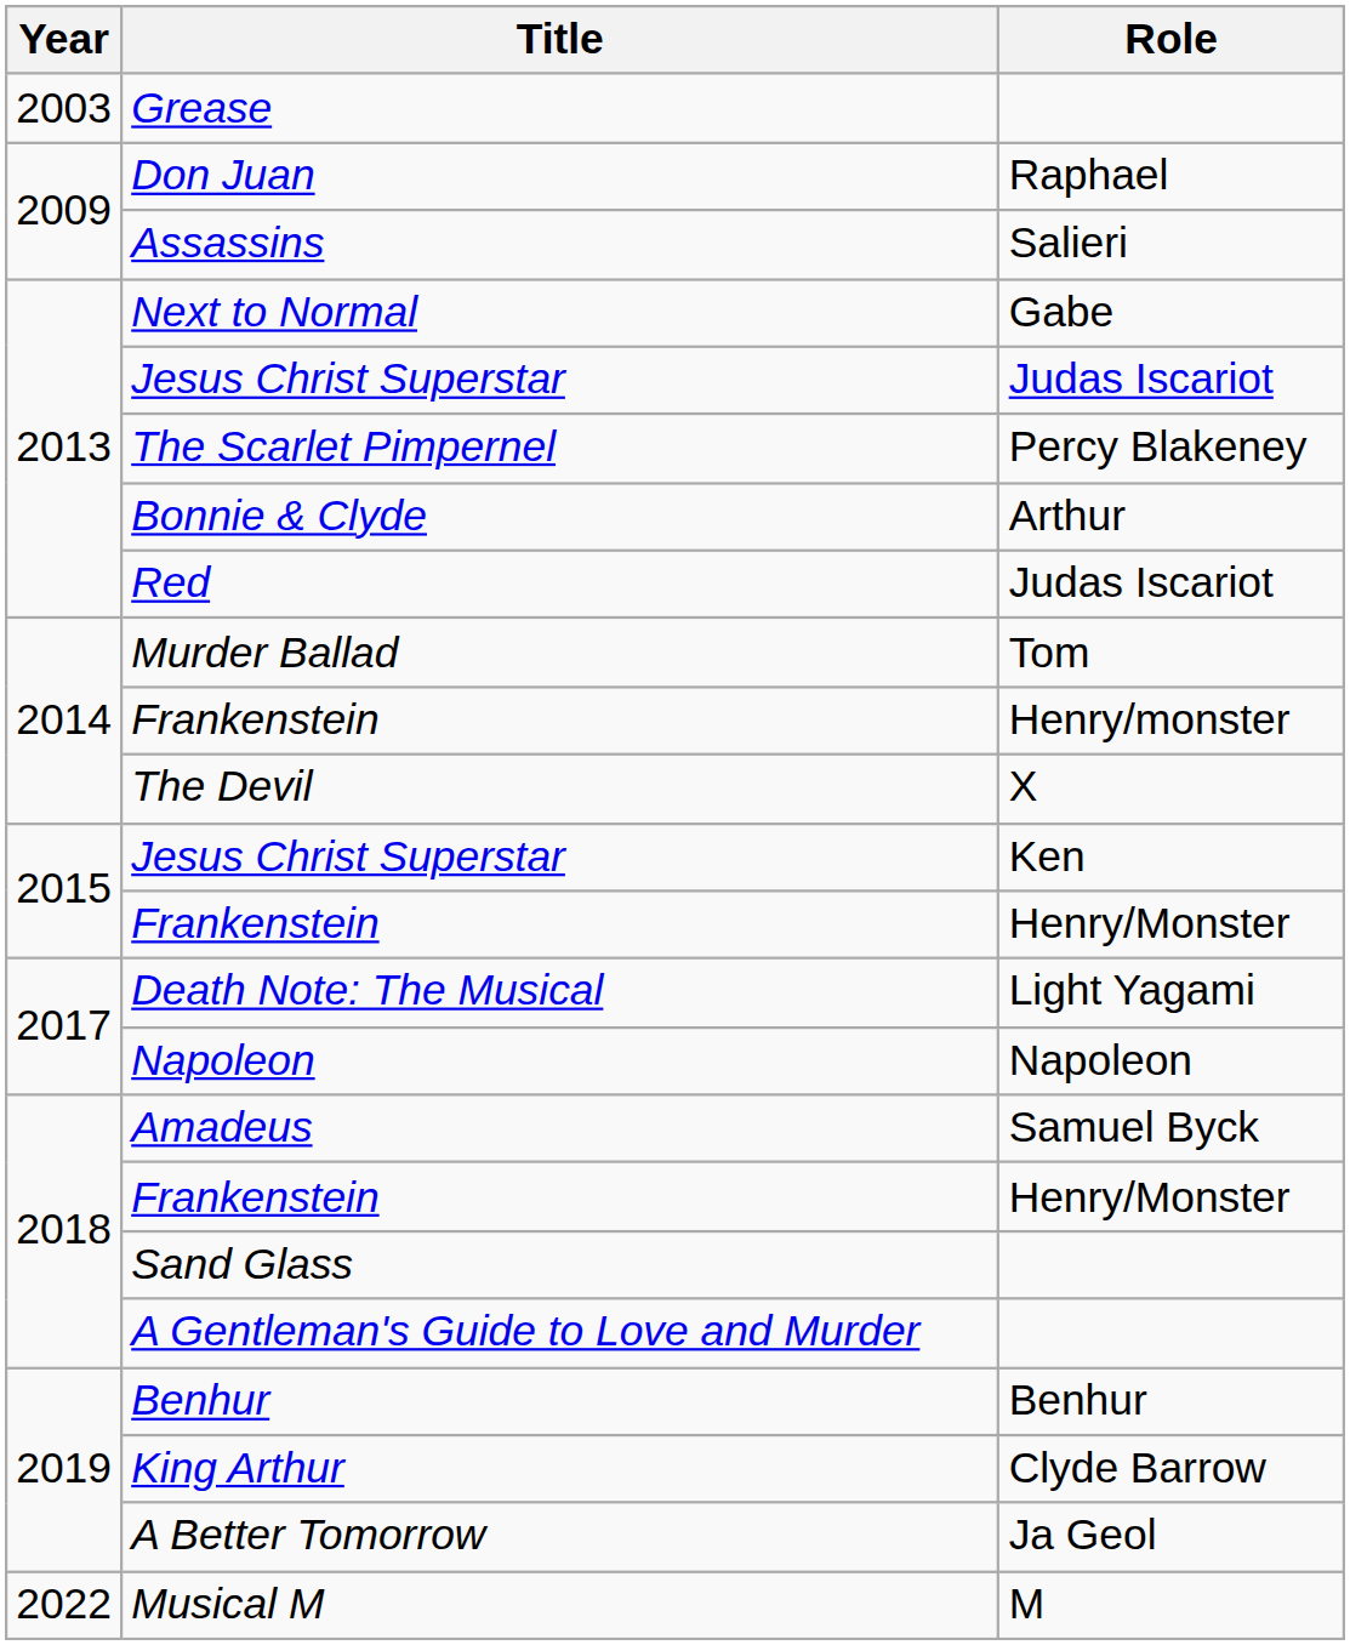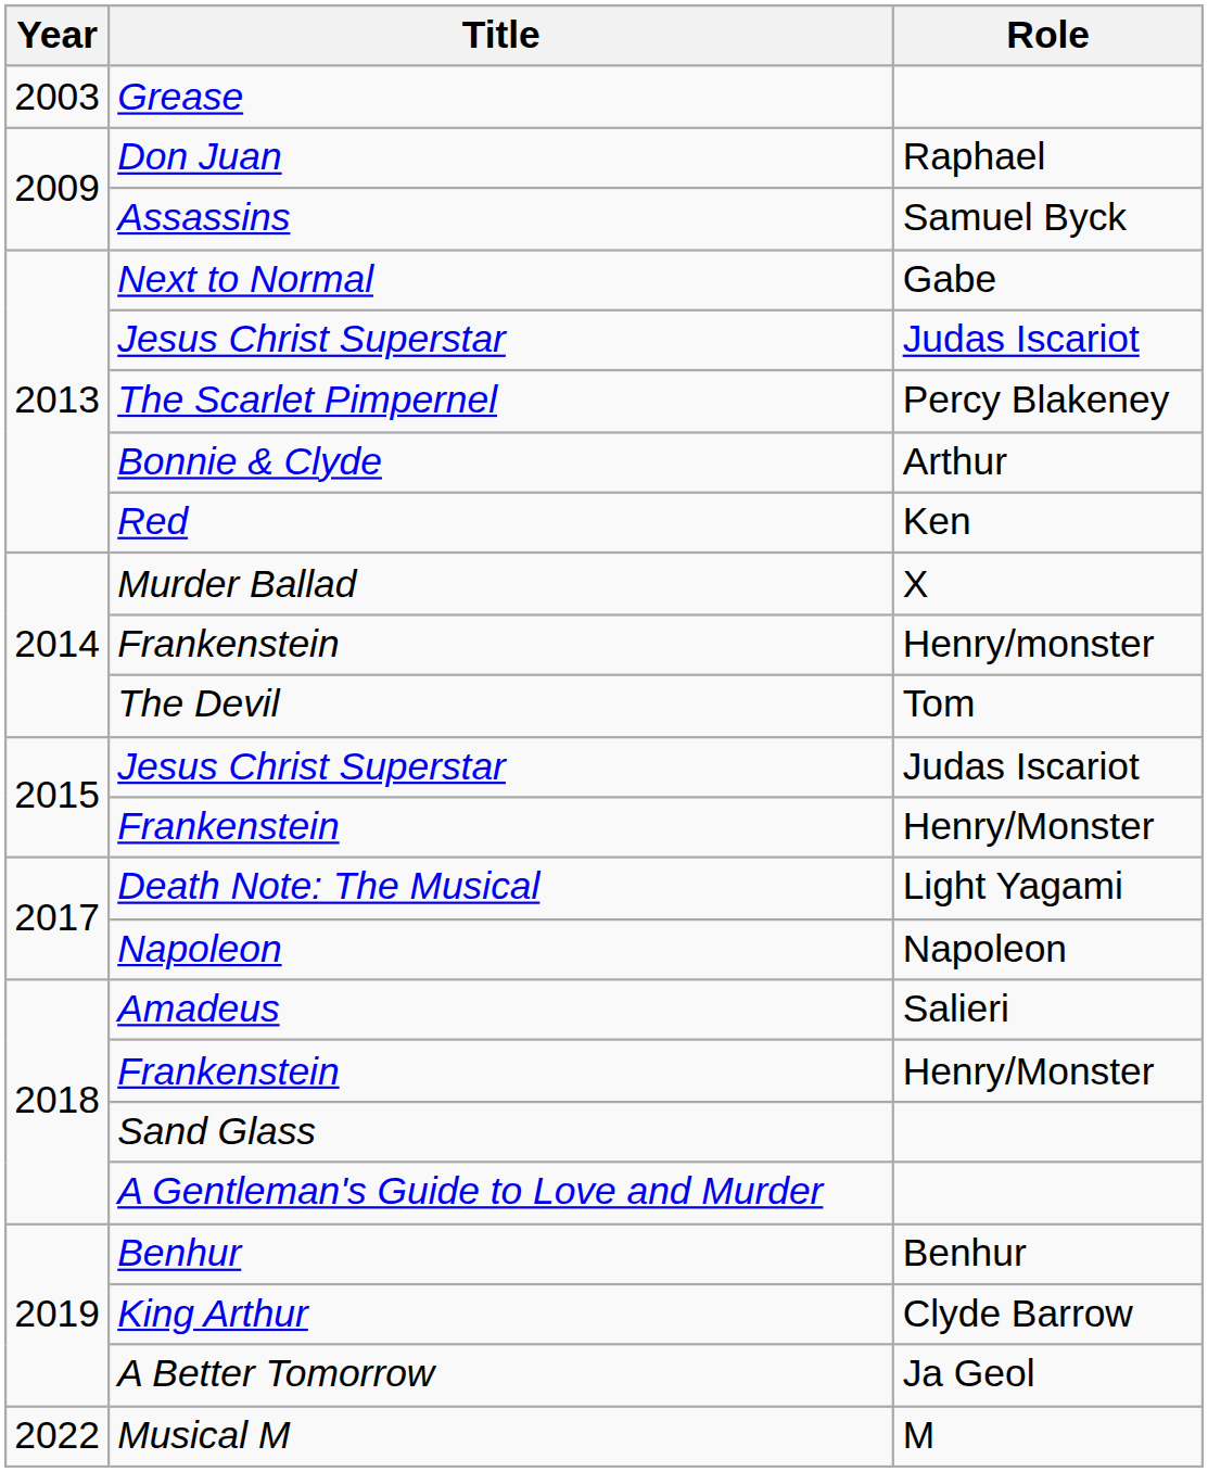Assassins | Role: Salieri -> Samuel Byck
Red | Role: Judas Iscariot -> Ken
Murder Ballad | Role: Tom -> X
The Devil | Role: X -> Tom
2015 / Jesus Christ Superstar | Role: Ken -> Judas Iscariot
Amadeus | Role: Samuel Byck -> Salieri
